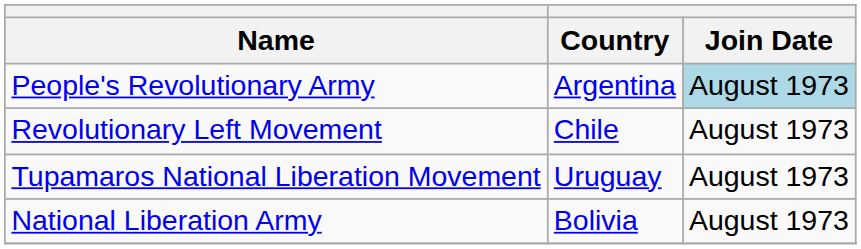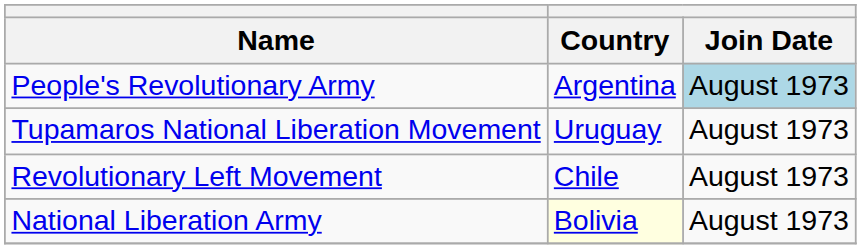rows swapped: Revolutionary Left Movement <-> Tupamaros National Liberation Movement
National Liberation Army | Country: no background -> lightyellow background
